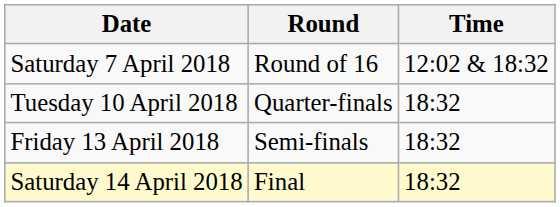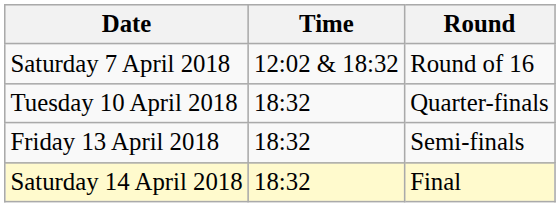columns swapped: Time <-> Round
